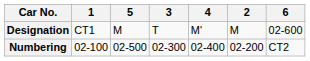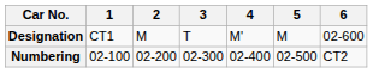columns swapped: 2 <-> 5
